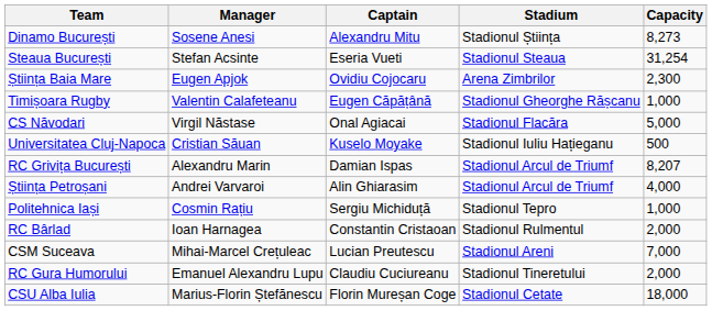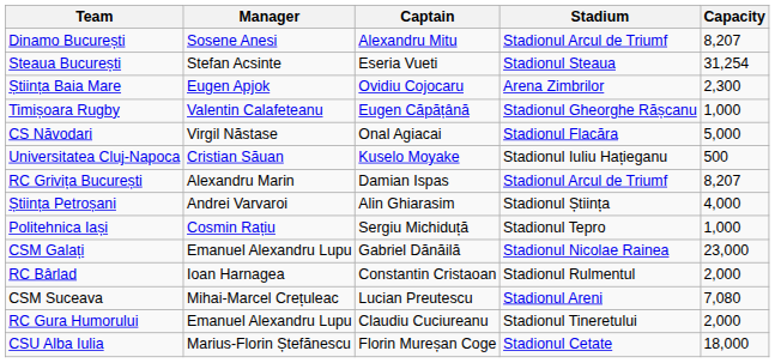Dinamo București | Stadium: Stadionul Știința -> Stadionul Arcul de Triumf
Dinamo București | Capacity: 8,273 -> 8,207
Știința Petroșani | Stadium: Stadionul Arcul de Triumf -> Stadionul Știința
+ row: CSM Galați | Emanuel Alexandru Lupu | Gabriel Dănăilă | Stadionul Nicolae Rainea | 23,000
CSM Suceava | Capacity: 7,000 -> 7,080
